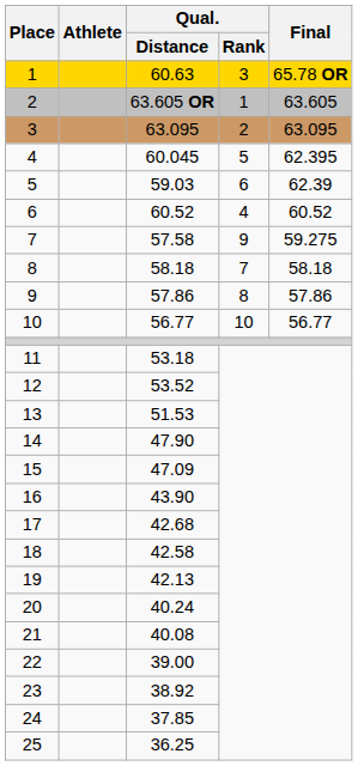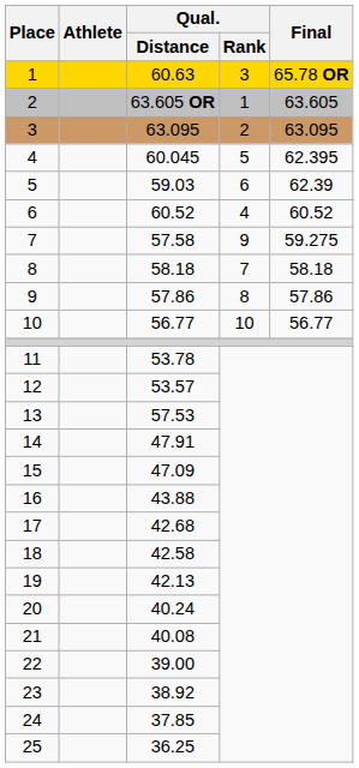11 | Qual. / Distance: 53.18 -> 53.78
12 | Qual. / Distance: 53.52 -> 53.57
13 | Qual. / Distance: 51.53 -> 57.53
14 | Qual. / Distance: 47.90 -> 47.91
16 | Qual. / Distance: 43.90 -> 43.88
